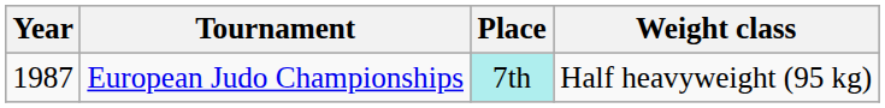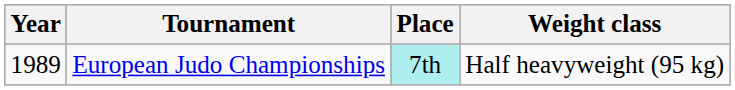European Judo Championships | Year: 1987 -> 1989
